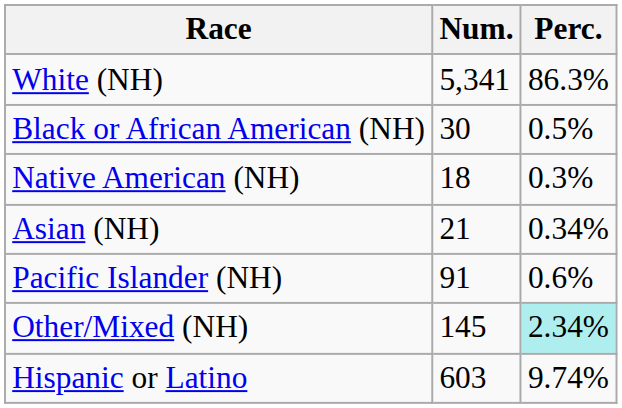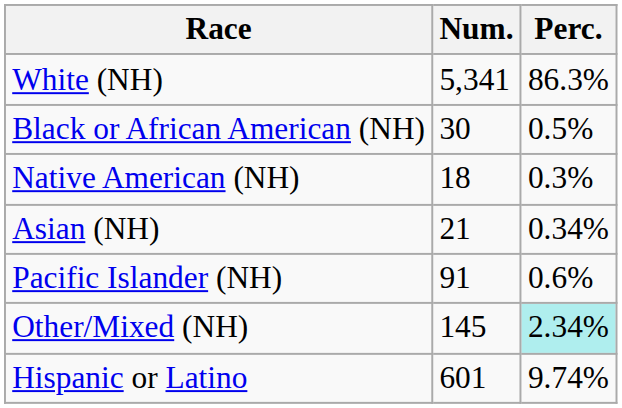Hispanic or Latino | Num.: 603 -> 601
